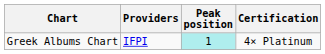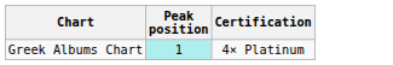- column: Providers | IFPI
